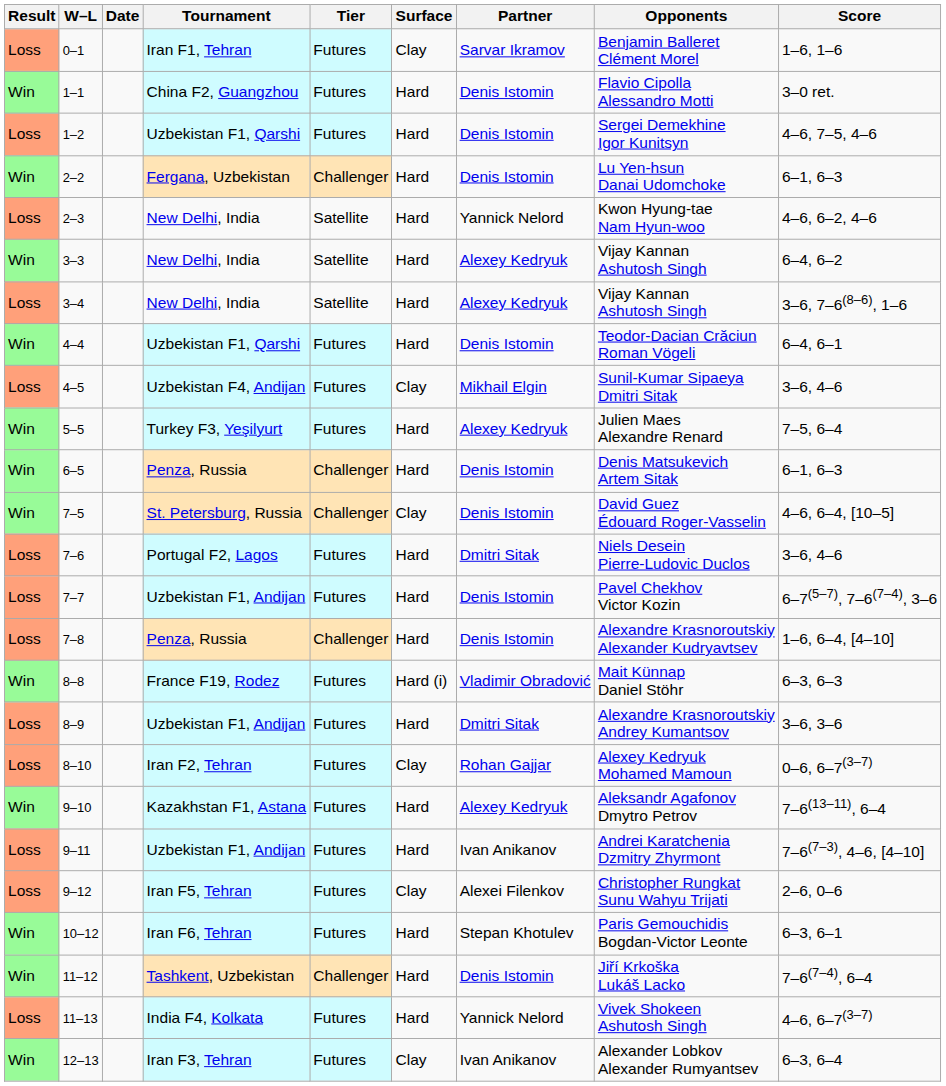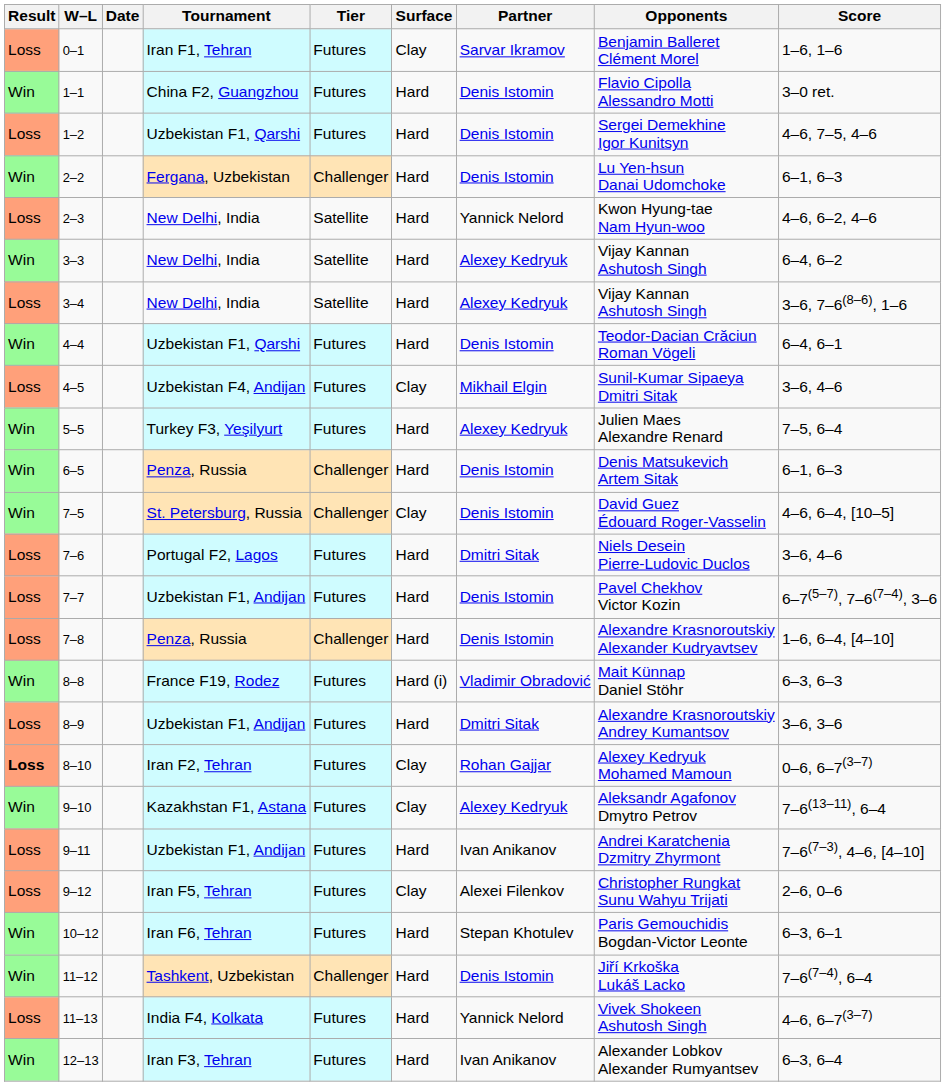8–10 | Result: normal -> bold
9–10 | Surface: Hard -> Clay
12–13 | Surface: Clay -> Hard
